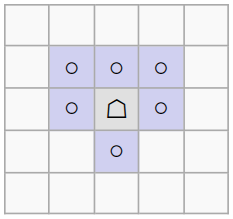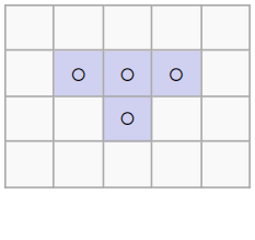- row: ○ | ☖ | ○
